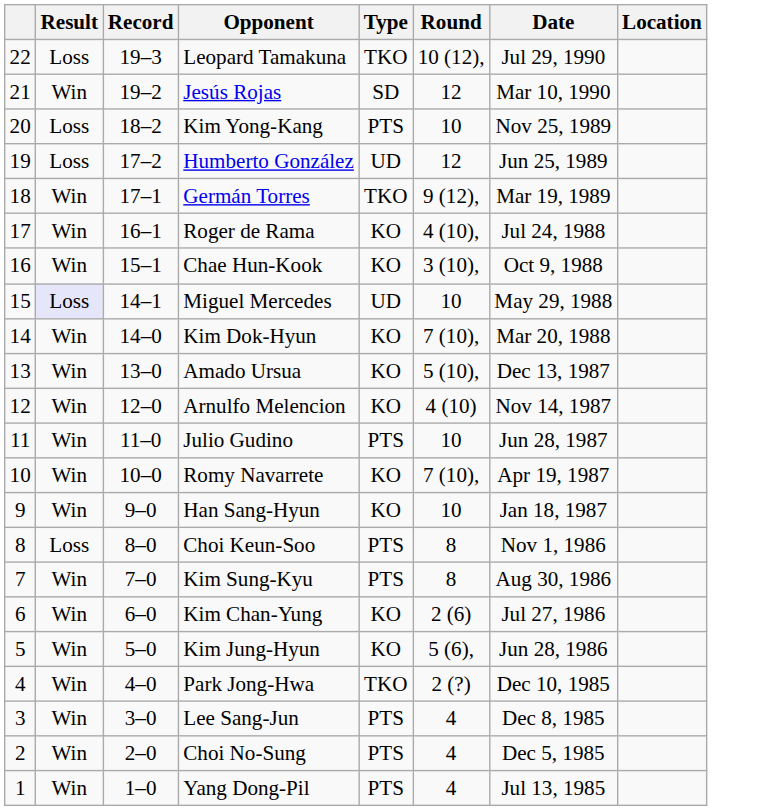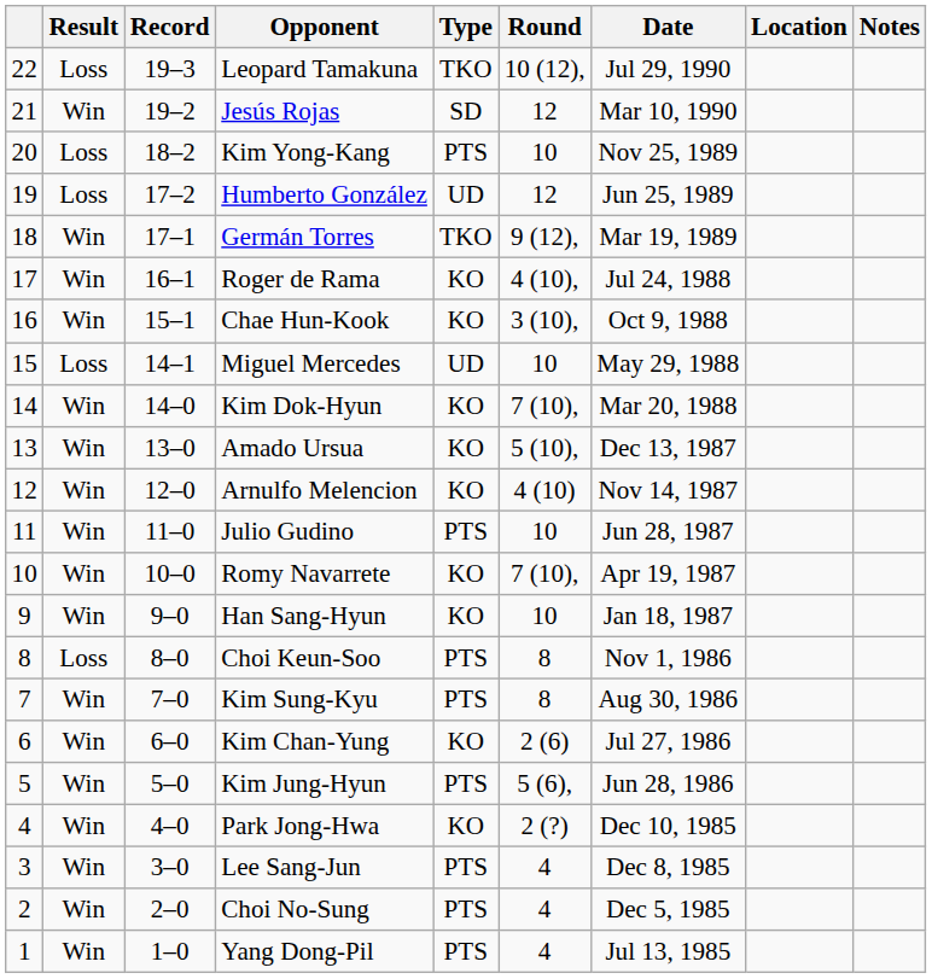+ column: Notes
Miguel Mercedes | Result: lavender background -> no background
Kim Jung-Hyun | Type: KO -> PTS
Park Jong-Hwa | Type: TKO -> KO
